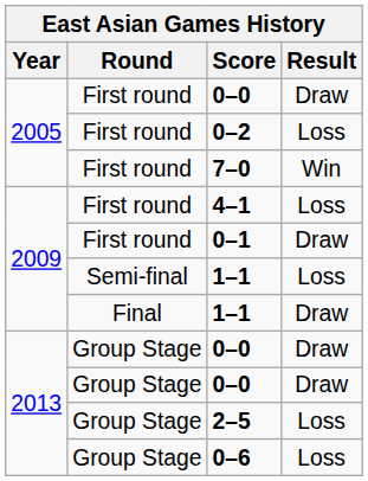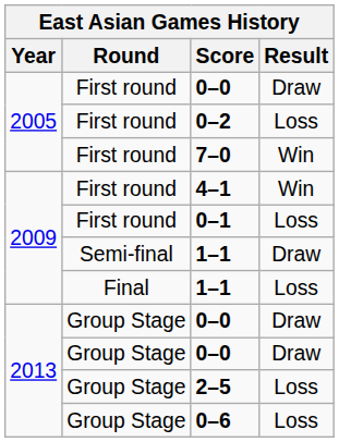4–1 | Result: Loss -> Win
0–1 | Result: Draw -> Loss
Semi-final / 1–1 | Result: Loss -> Draw
Final / 1–1 | Result: Draw -> Loss
